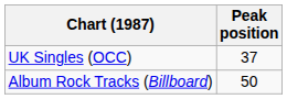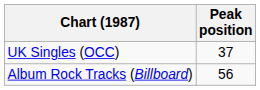Album Rock Tracks (Billboard) | Peak position: 50 -> 56
